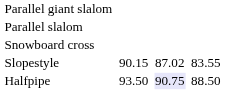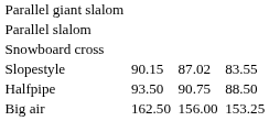Halfpipe | column 5: lavender background -> no background
+ row: Big air | 162.50 | 156.00 | 153.25
